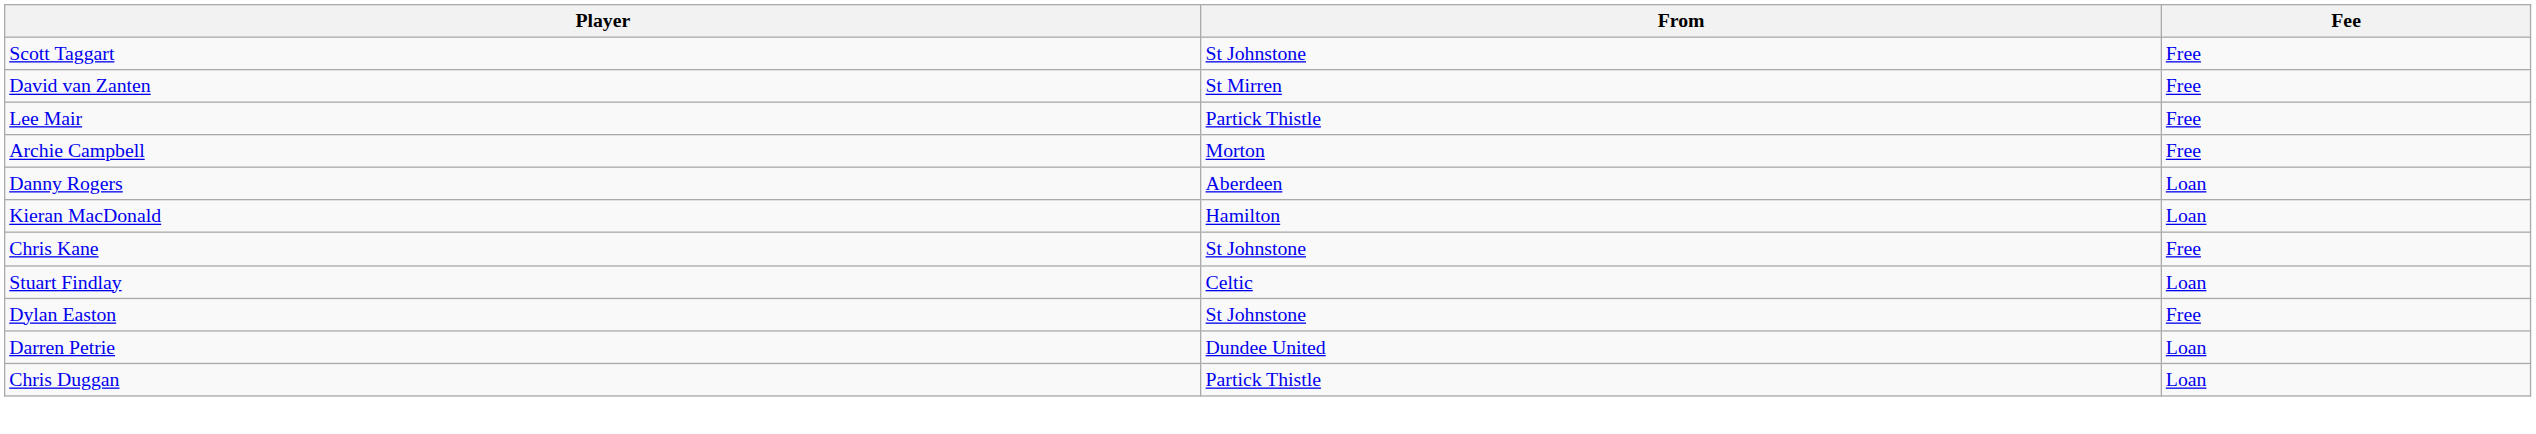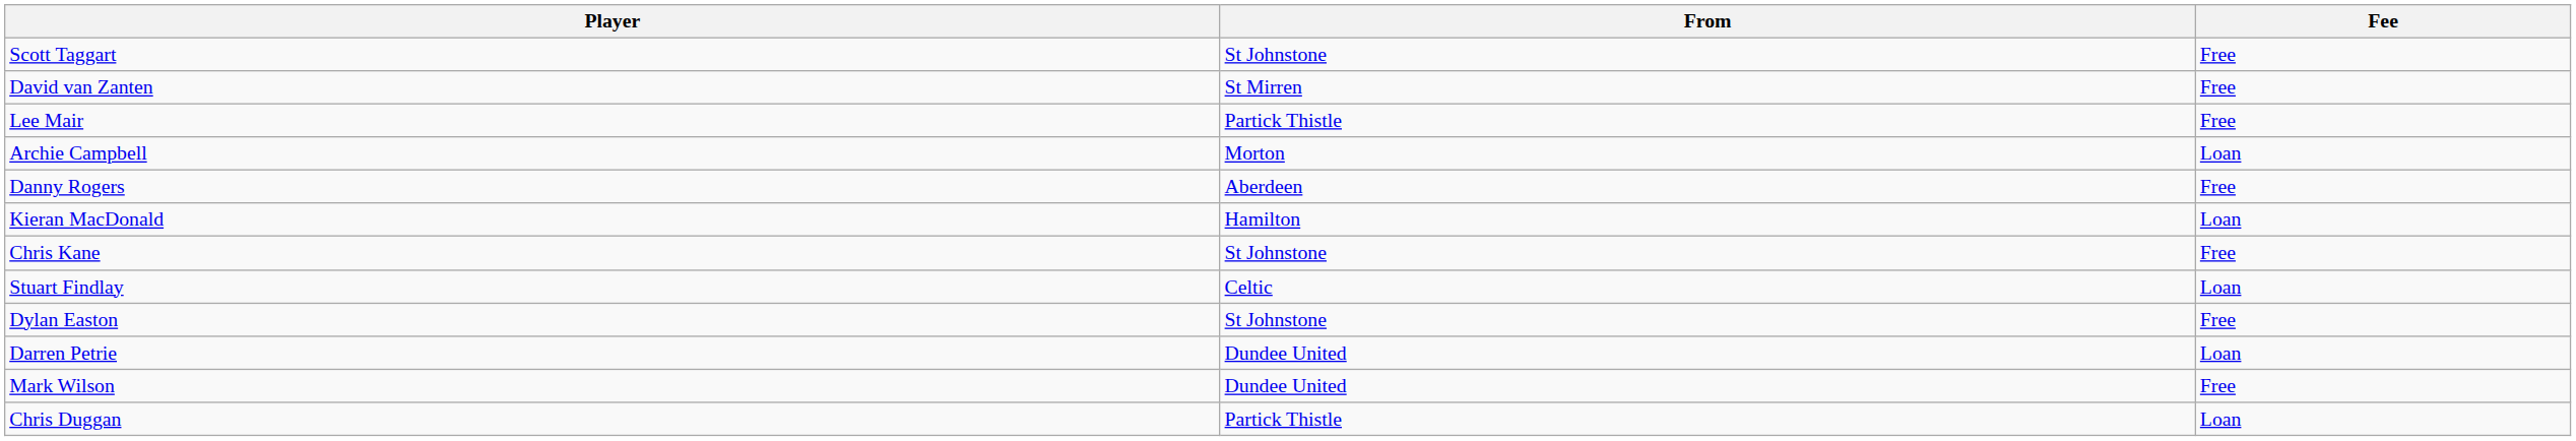Archie Campbell | Fee: Free -> Loan
Danny Rogers | Fee: Loan -> Free
+ row: Mark Wilson | Dundee United | Free
